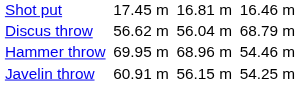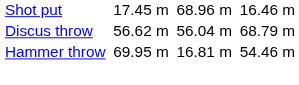Shot put | column 5: 16.81 m -> 68.96 m
Hammer throw | column 5: 68.96 m -> 16.81 m
- row: Javelin throw | 60.91 m | 56.15 m | 54.25 m
